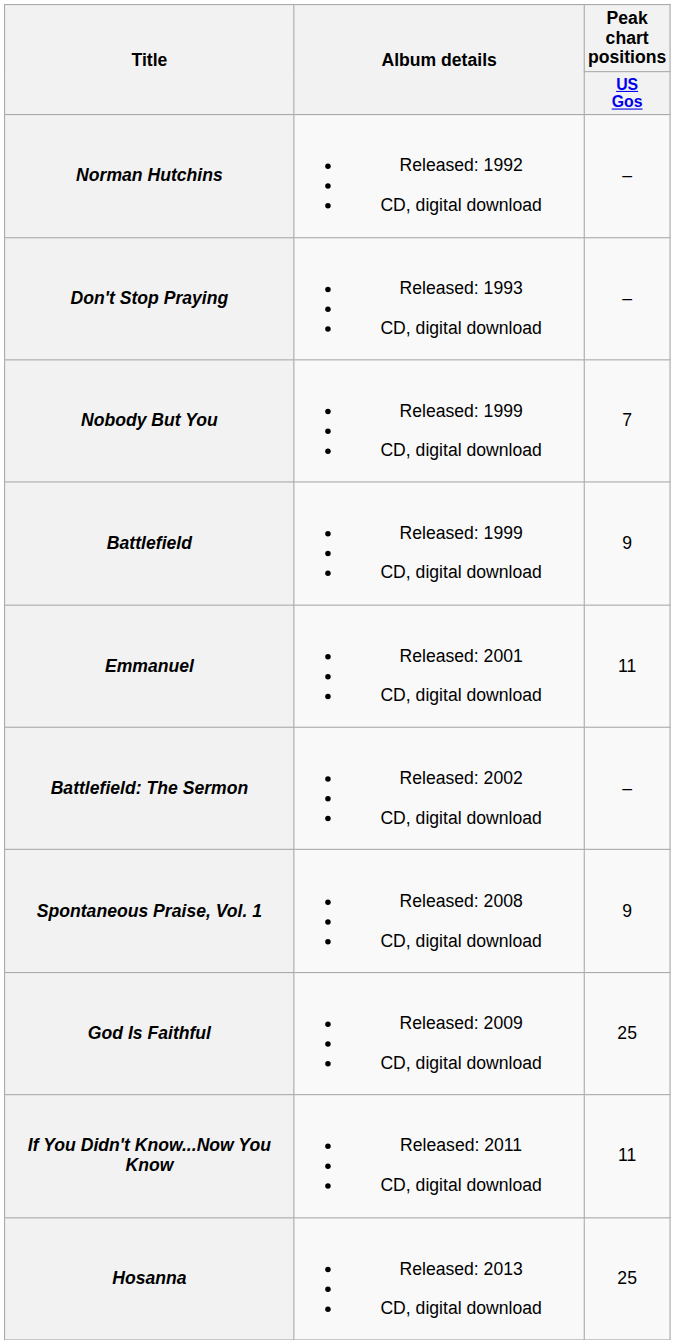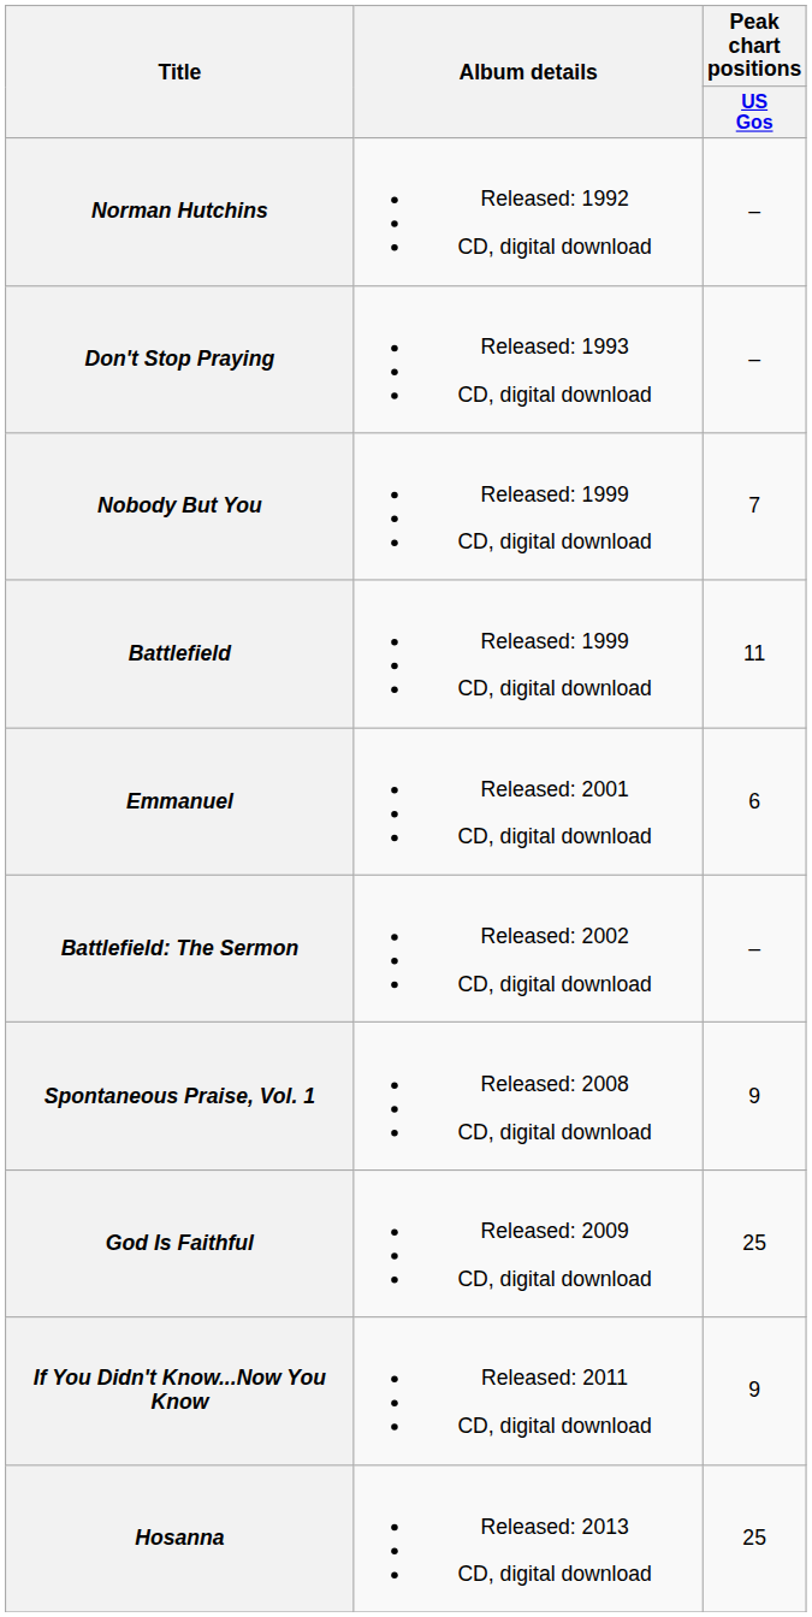Battlefield | Peak chart positions / US Gos: 9 -> 11
Emmanuel | Peak chart positions / US Gos: 11 -> 6
If You Didn't Know...Now You Know | Peak chart positions / US Gos: 11 -> 9
